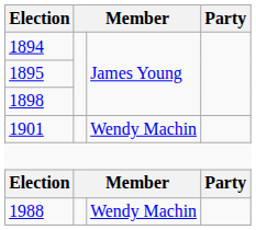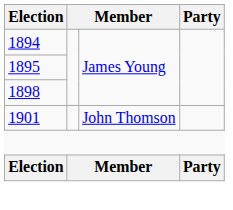1901 | column 3: Wendy Machin -> John Thomson
- row: 1988 | Wendy Machin
